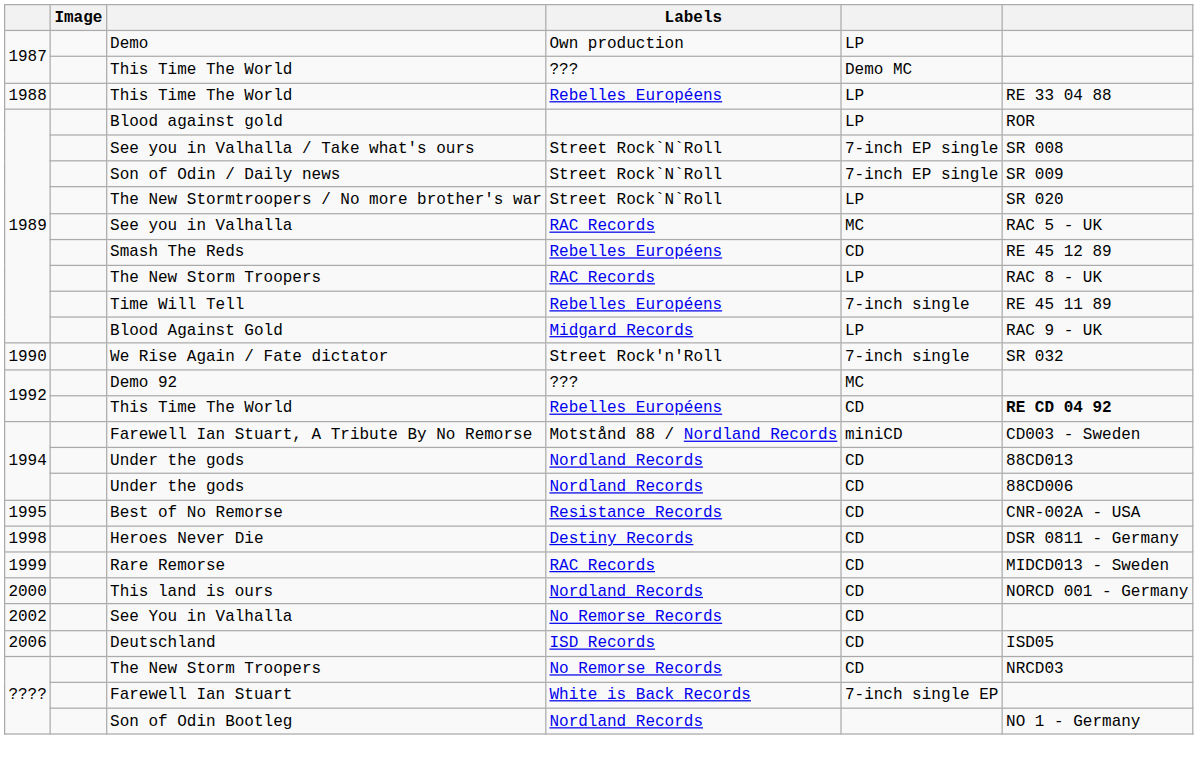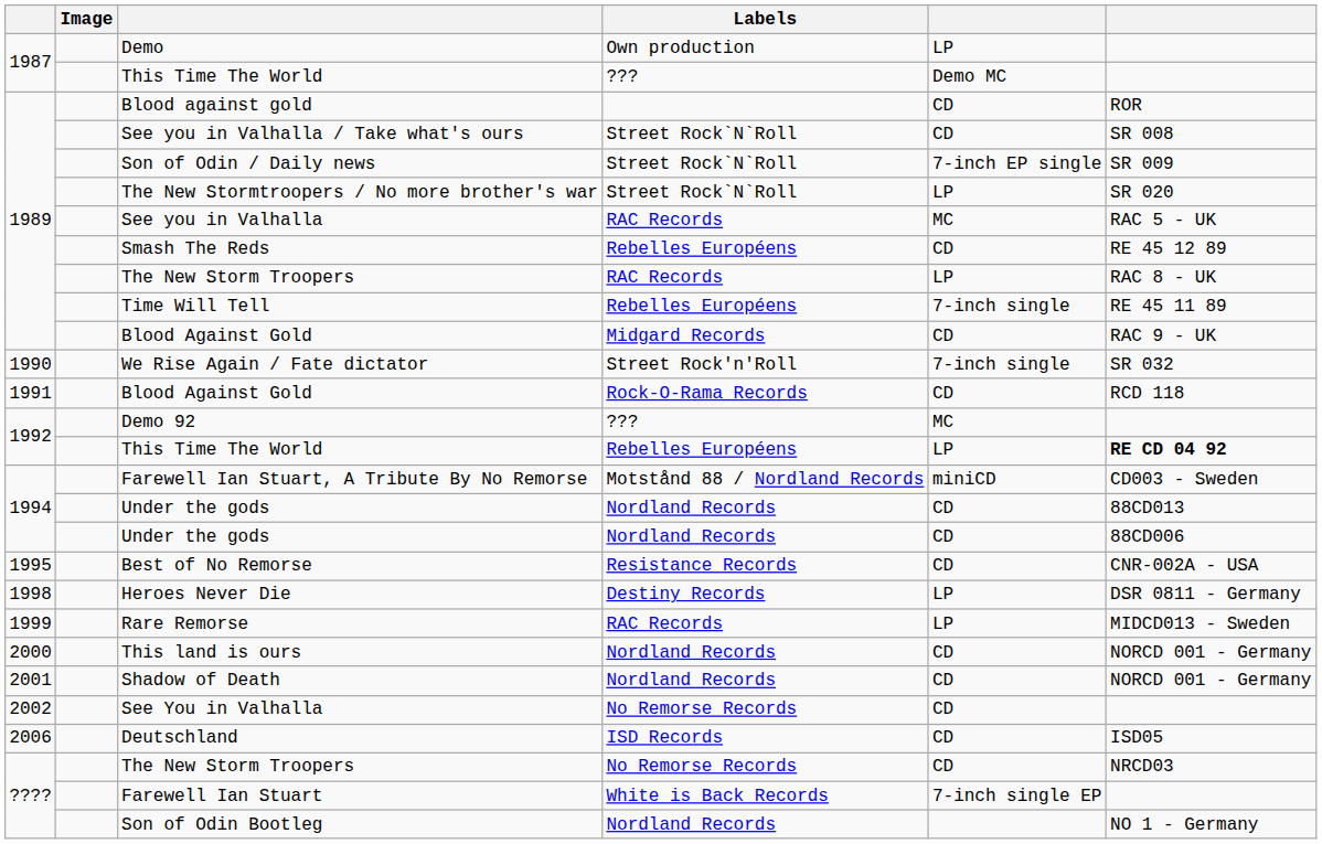- row: 1988 | This Time The World | Rebelles Européens | LP | RE 33 04 88
Blood against gold | column 5: LP -> CD
See you in Valhalla / Take what's ours | column 5: 7-inch EP single -> CD
1989 / Blood Against Gold | column 5: LP -> CD
+ row: 1991 | Blood Against Gold | Rock-O-Rama Records | CD | RCD 118
1992 / This Time The World | column 5: CD -> LP
Heroes Never Die | column 5: CD -> LP
Rare Remorse | column 5: CD -> LP
+ row: 2001 | Shadow of Death | Nordland Records | CD | NORCD 001 - Germany
